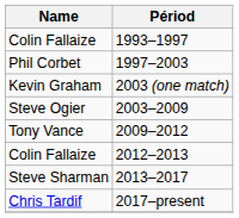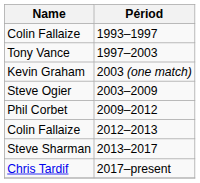1997–2003 | Name: Phil Corbet -> Tony Vance
2009–2012 | Name: Tony Vance -> Phil Corbet
